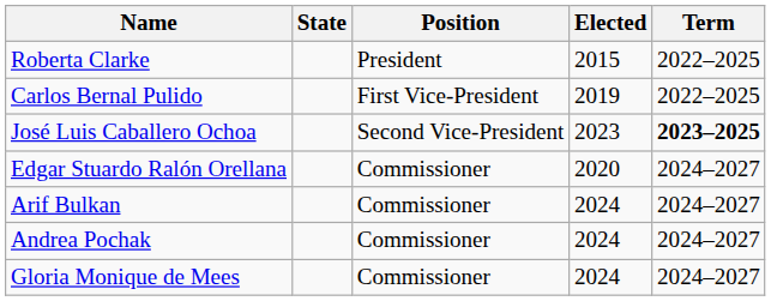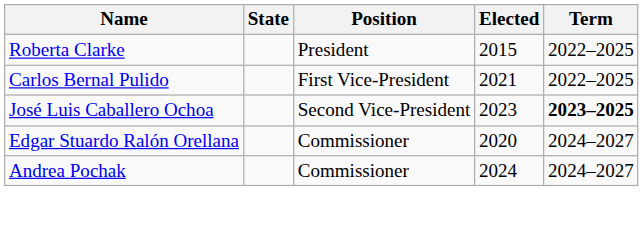Carlos Bernal Pulido | Elected: 2019 -> 2021
- row: Arif Bulkan | Commissioner | 2024 | 2024–2027
- row: Gloria Monique de Mees | Commissioner | 2024 | 2024–2027
